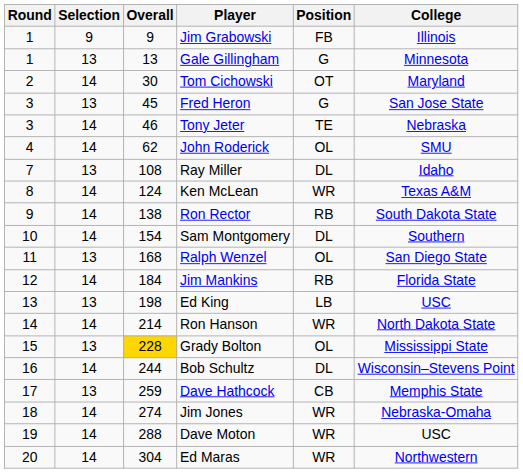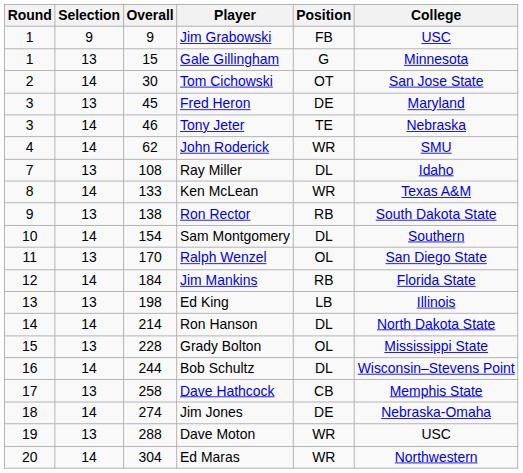Jim Grabowski | College: Illinois -> USC
Gale Gillingham | Overall: 13 -> 15
Tom Cichowski | College: Maryland -> San Jose State
Fred Heron | Position: G -> DE
Fred Heron | College: San Jose State -> Maryland
John Roderick | Position: OL -> WR
Ken McLean | Overall: 124 -> 133
Ron Rector | Selection: 14 -> 13
Ralph Wenzel | Overall: 168 -> 170
Ed King | College: USC -> Illinois
Ron Hanson | Position: WR -> DL
Grady Bolton | Overall: gold background -> no background
Dave Hathcock | Overall: 259 -> 258
Jim Jones | Position: WR -> DE
Dave Moton | Selection: 14 -> 13
